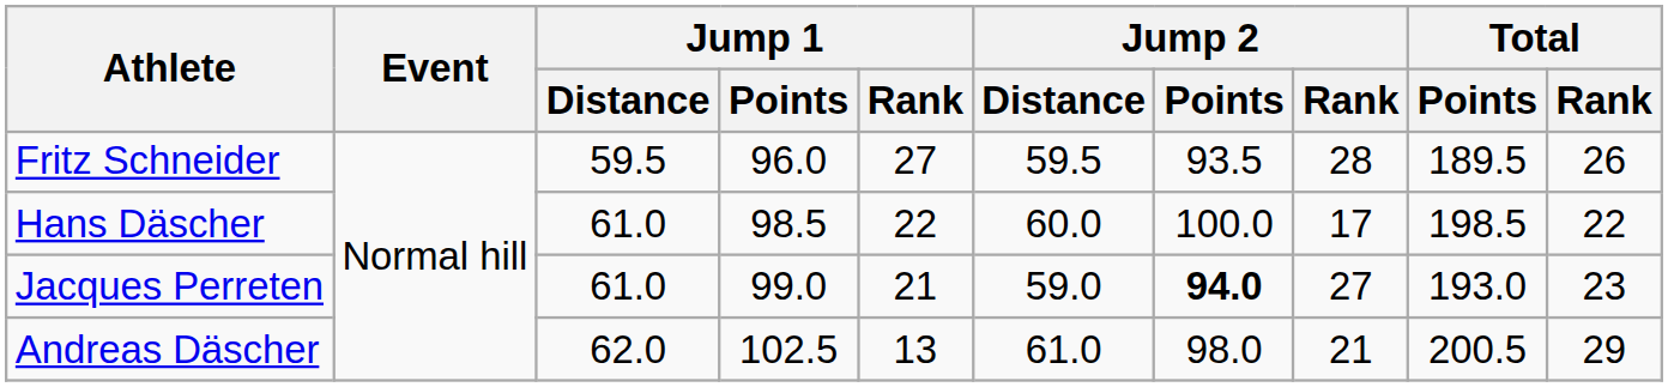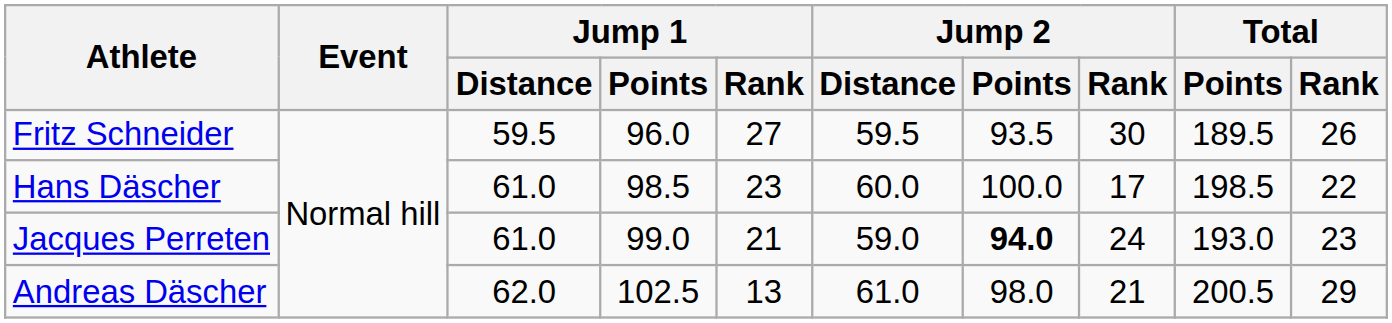Fritz Schneider | Jump 2 / Rank: 28 -> 30
Hans Däscher | Jump 1 / Rank: 22 -> 23
Jacques Perreten | Jump 2 / Rank: 27 -> 24
